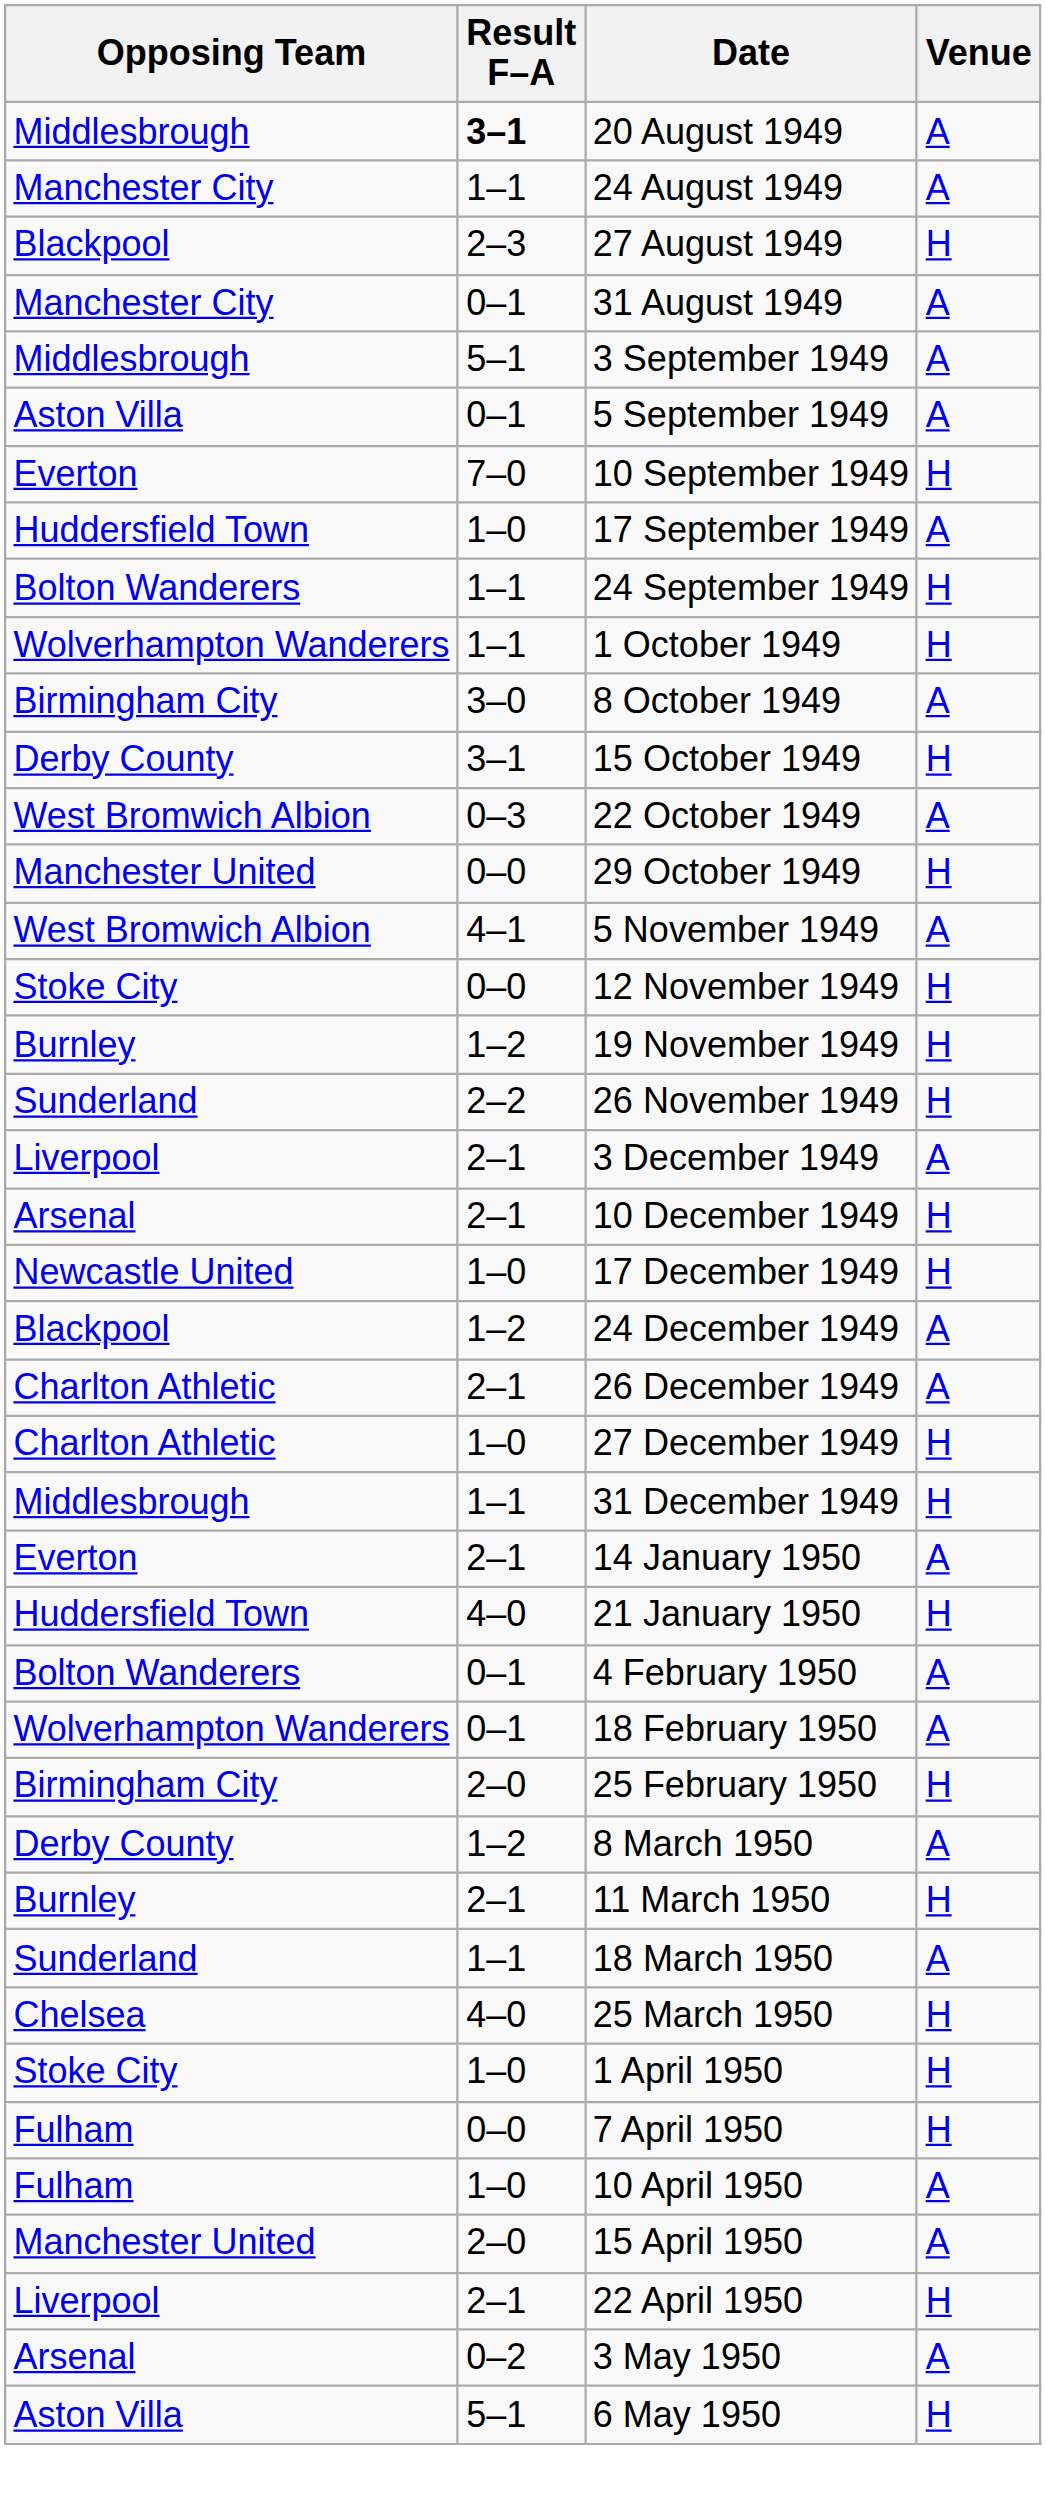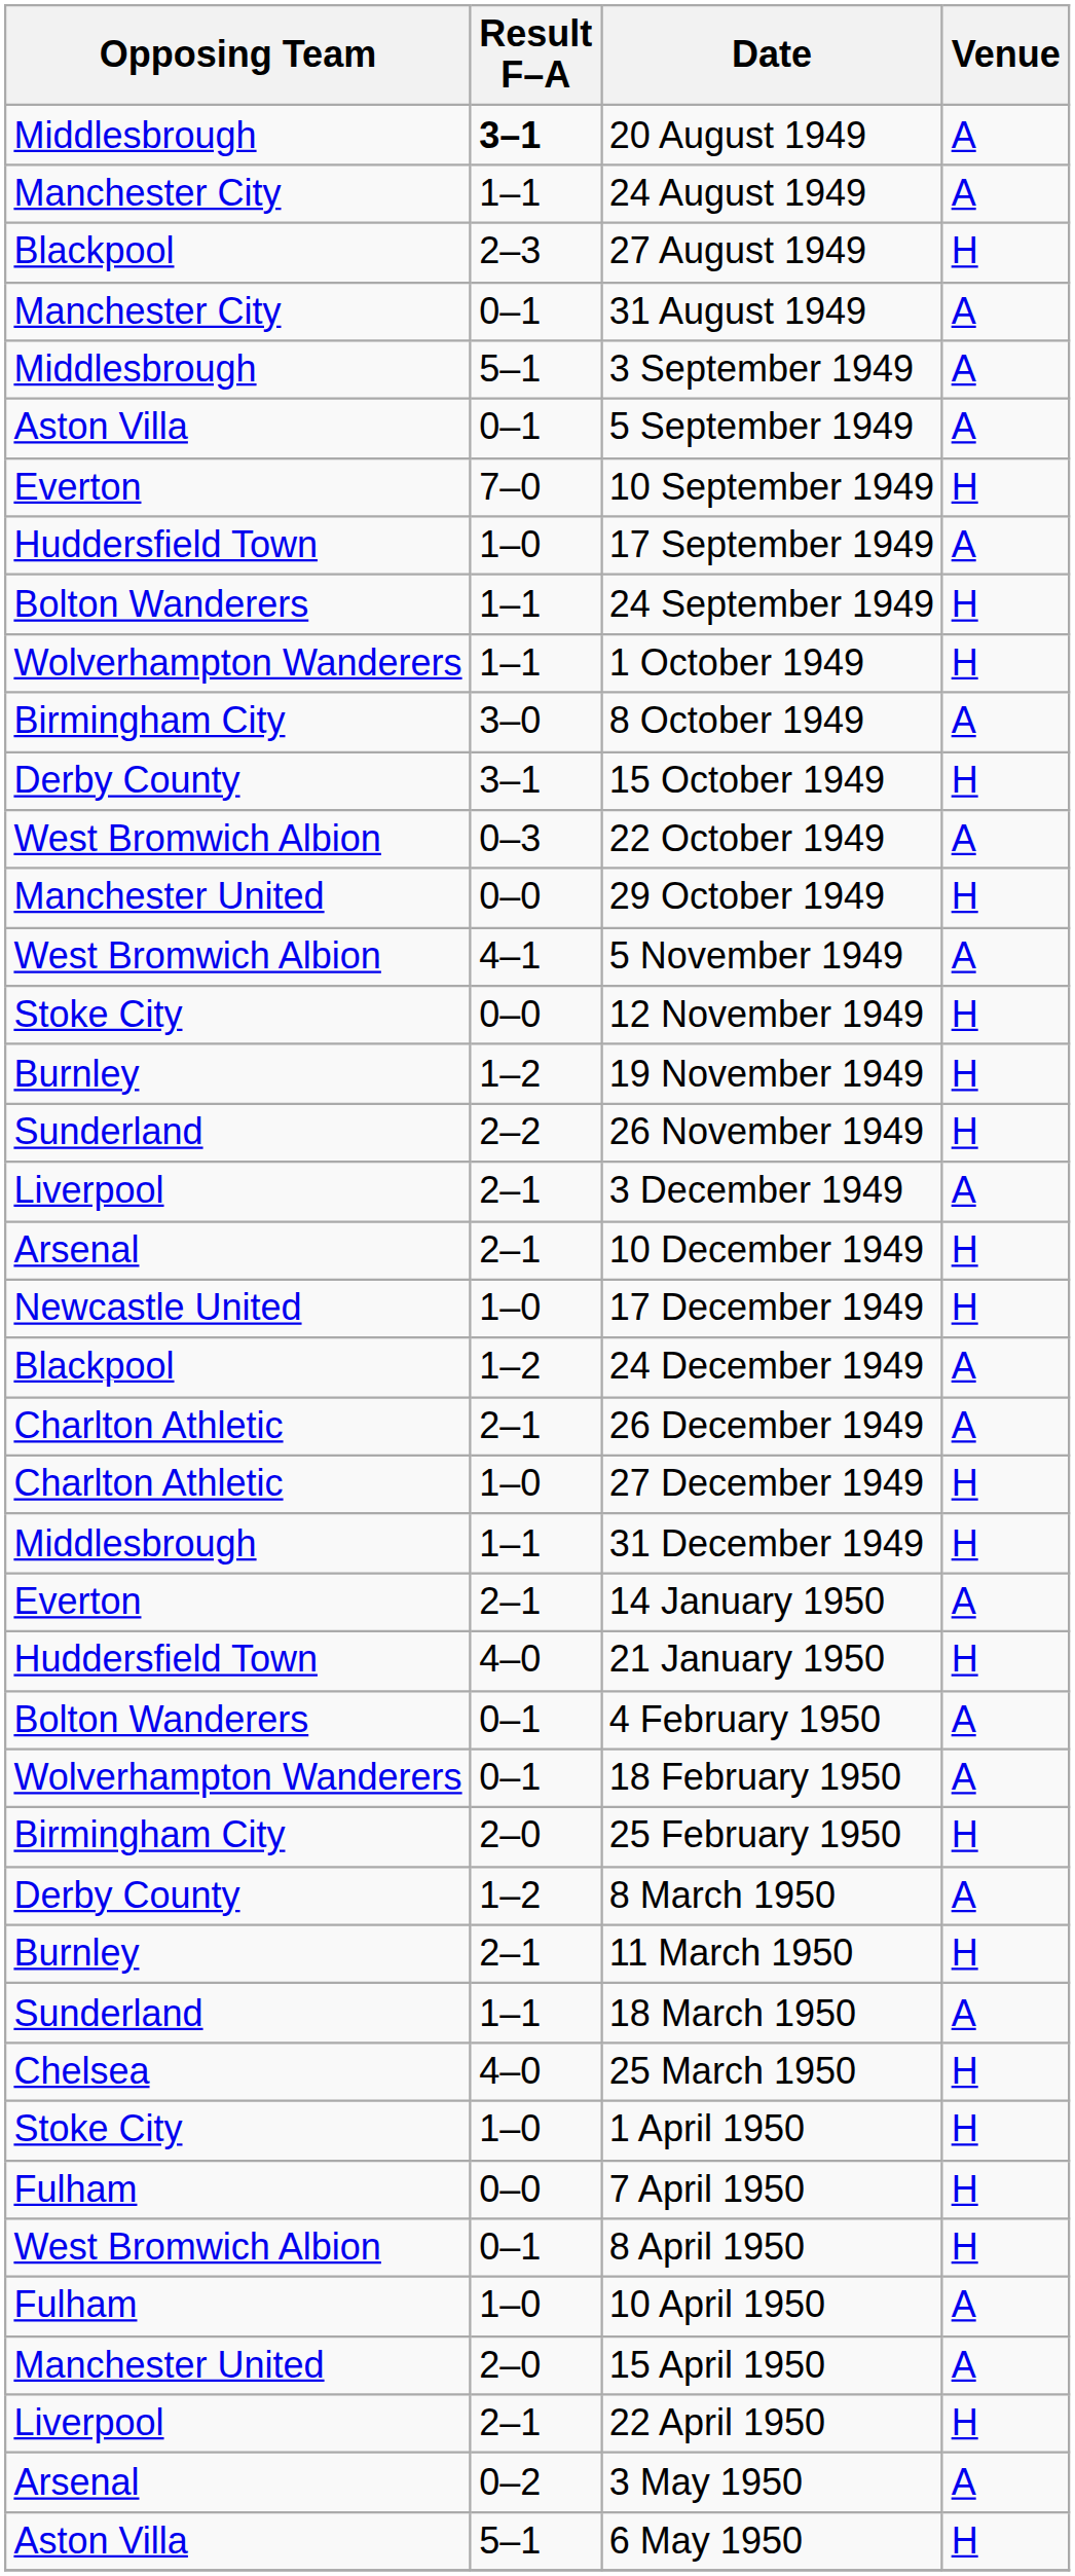+ row: West Bromwich Albion | 0–1 | 8 April 1950 | H
